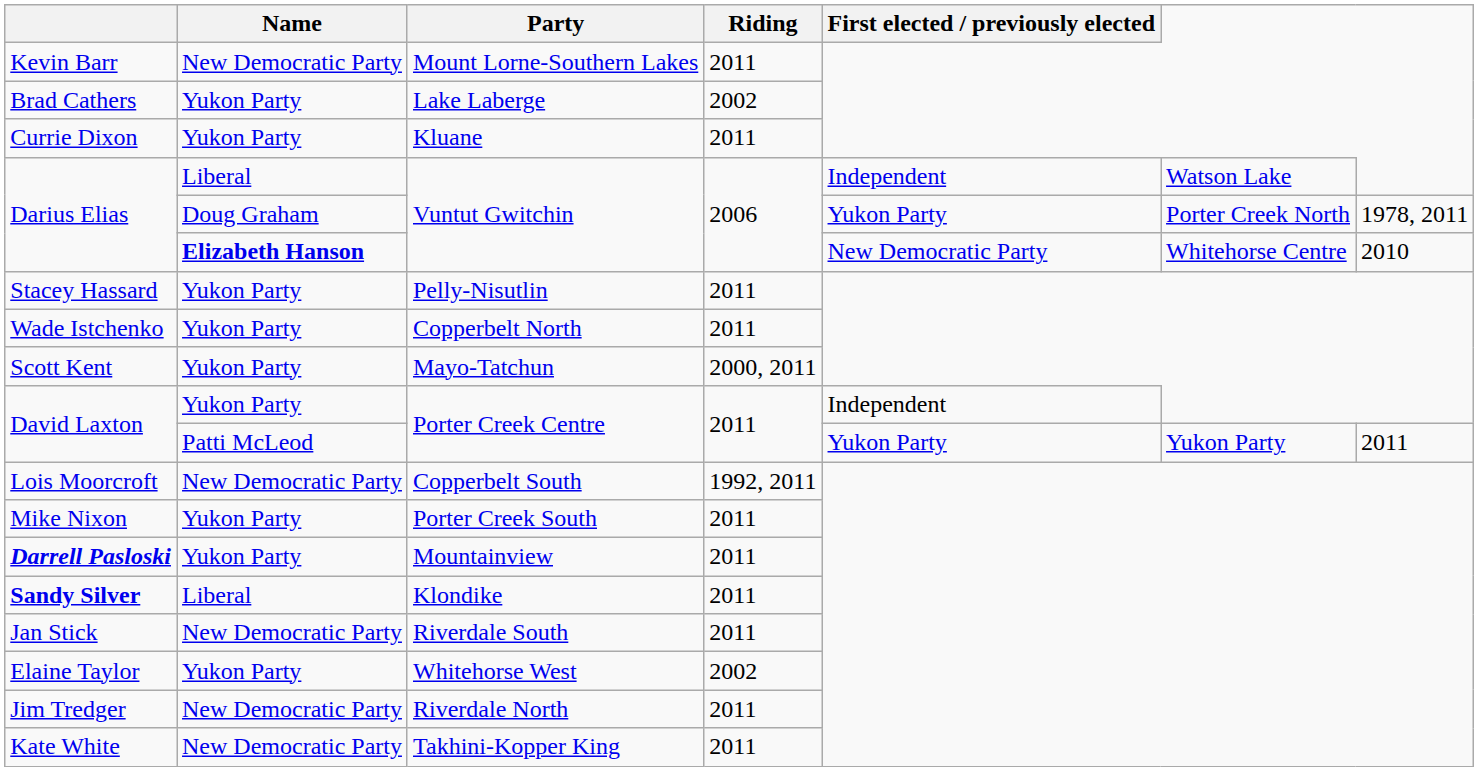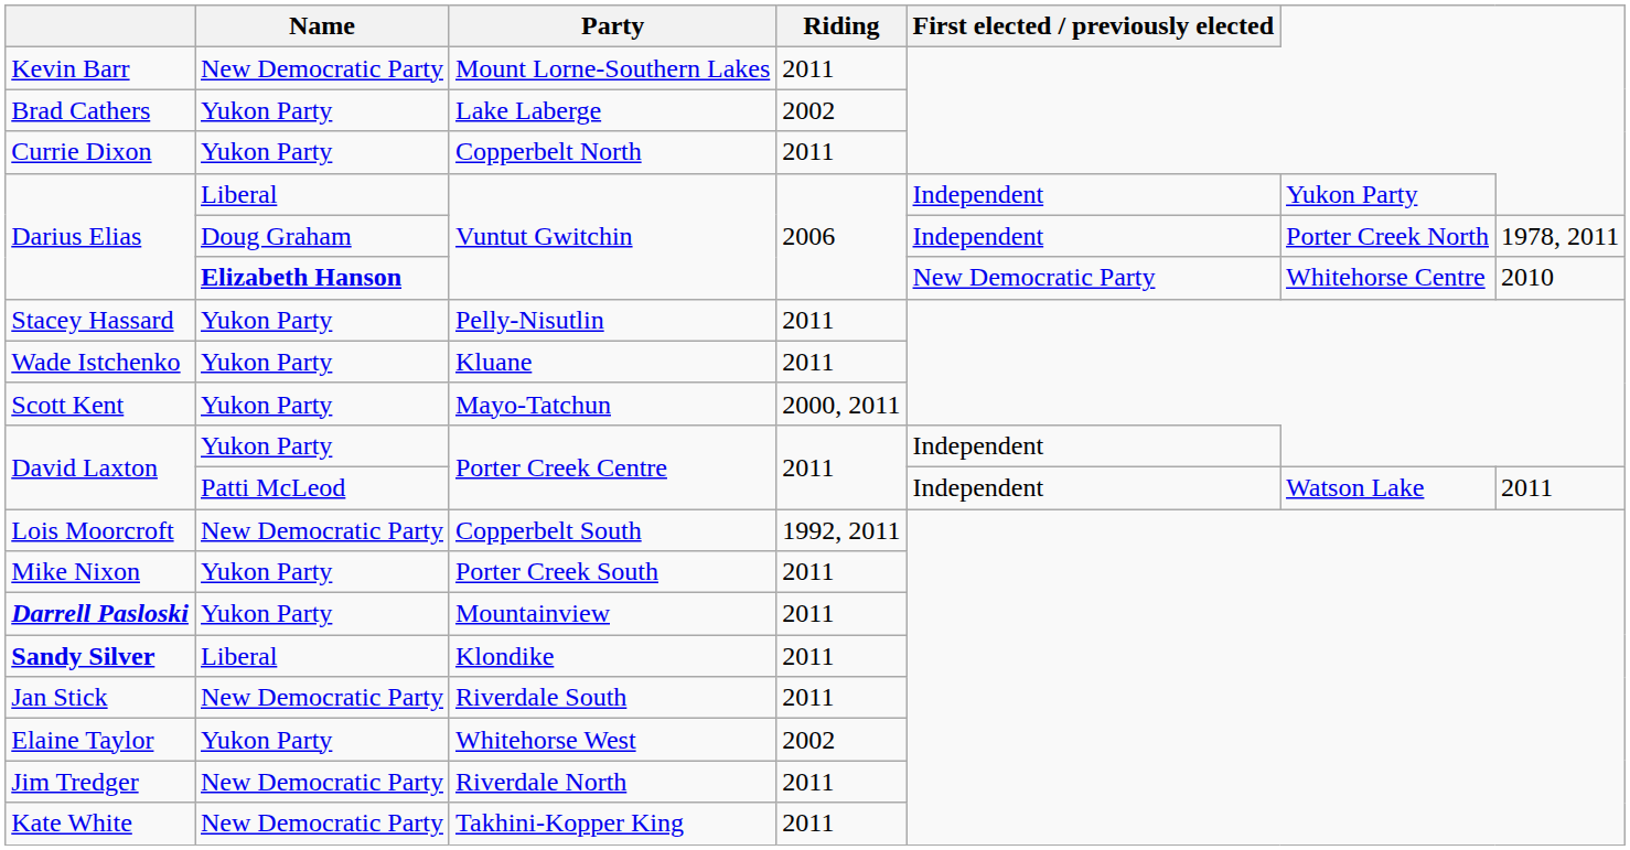Currie Dixon | Party: Kluane -> Copperbelt North
Darius Elias / Liberal | column 6: Watson Lake -> Yukon Party
Darius Elias / Doug Graham | First elected / previously elected: Yukon Party -> Independent
Wade Istchenko | Party: Copperbelt North -> Kluane
David Laxton / Patti McLeod | First elected / previously elected: Yukon Party -> Independent
David Laxton / Patti McLeod | column 6: Yukon Party -> Watson Lake
